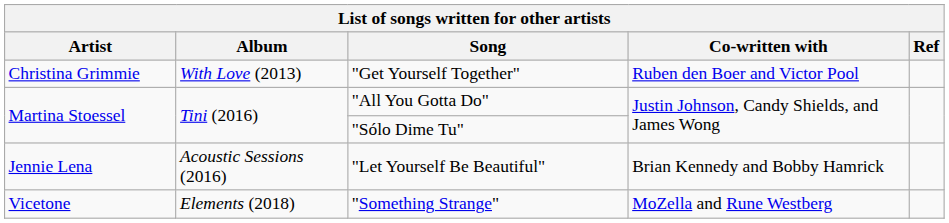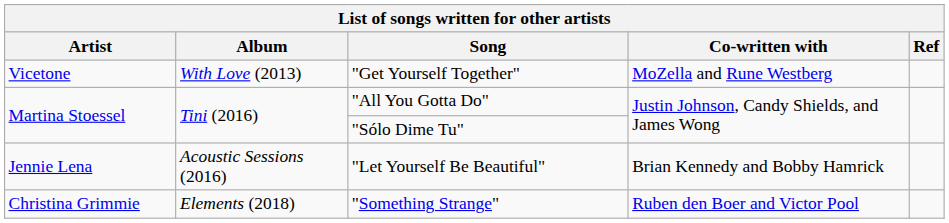"Get Yourself Together" | Artist: Christina Grimmie -> Vicetone
"Get Yourself Together" | Co-written with: Ruben den Boer and Victor Pool -> MoZella and Rune Westberg
"Something Strange" | Artist: Vicetone -> Christina Grimmie
"Something Strange" | Co-written with: MoZella and Rune Westberg -> Ruben den Boer and Victor Pool
